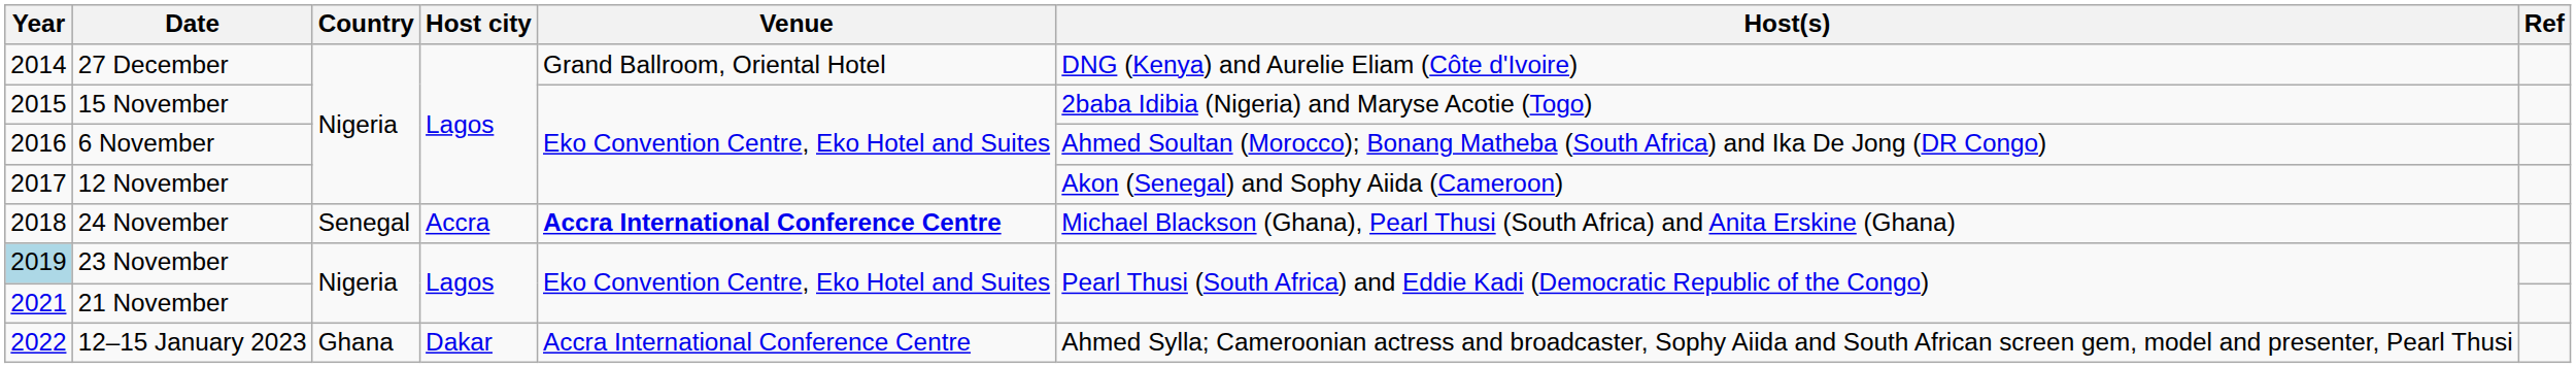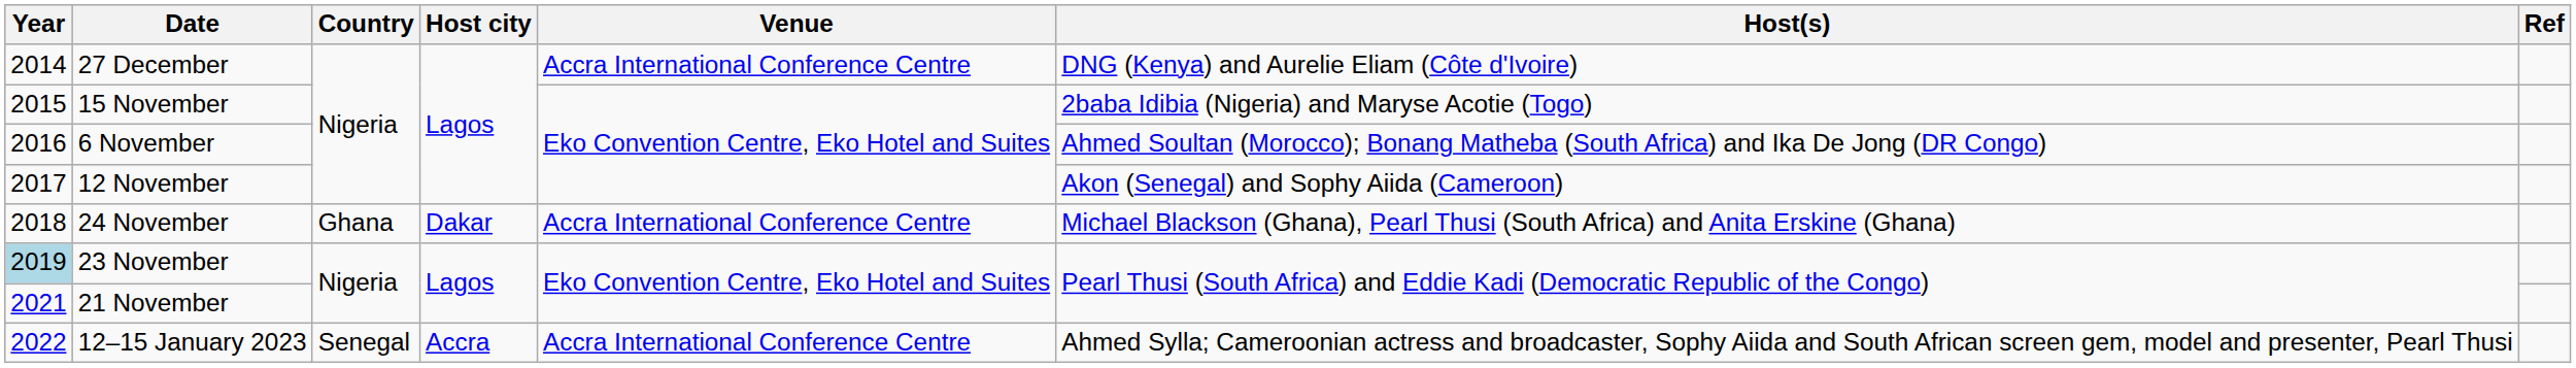27 December | Venue: Grand Ballroom, Oriental Hotel -> Accra International Conference Centre
24 November | Country: Senegal -> Ghana
24 November | Host city: Accra -> Dakar
24 November | Venue: bold -> normal
12–15 January 2023 | Country: Ghana -> Senegal
12–15 January 2023 | Host city: Dakar -> Accra
